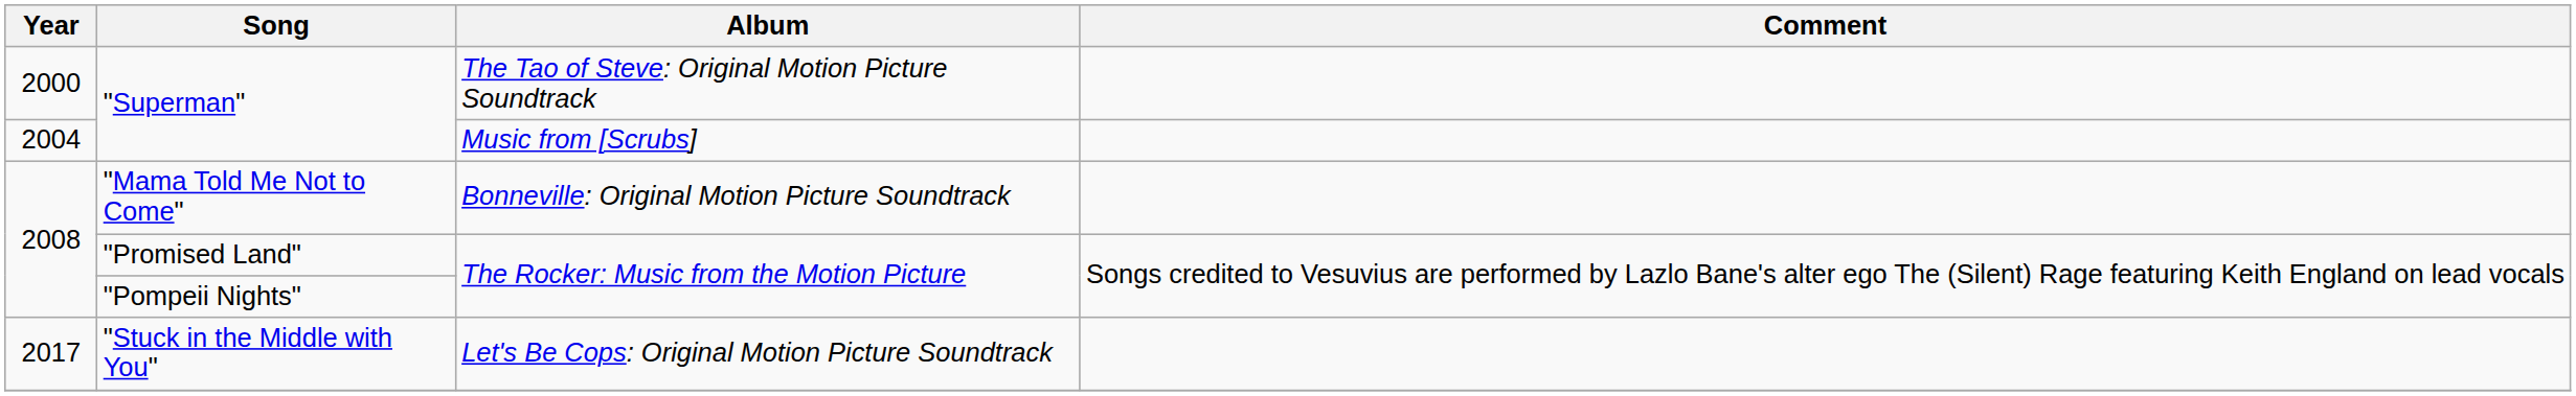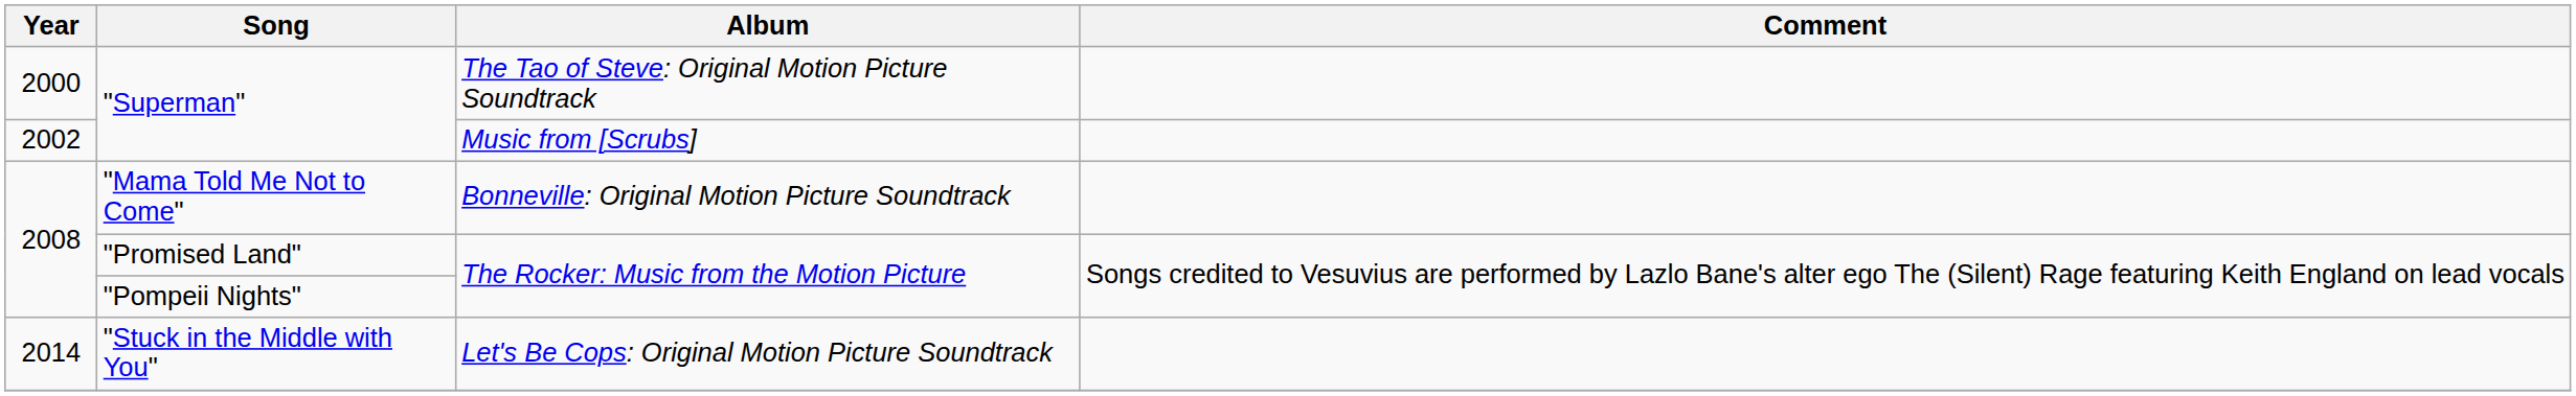"Superman" / Music from [Scrubs] | Year: 2004 -> 2002
"Stuck in the Middle with You" | Year: 2017 -> 2014
